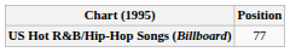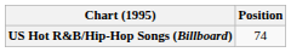US Hot R&B/Hip-Hop Songs (Billboard) | Position: 77 -> 74
